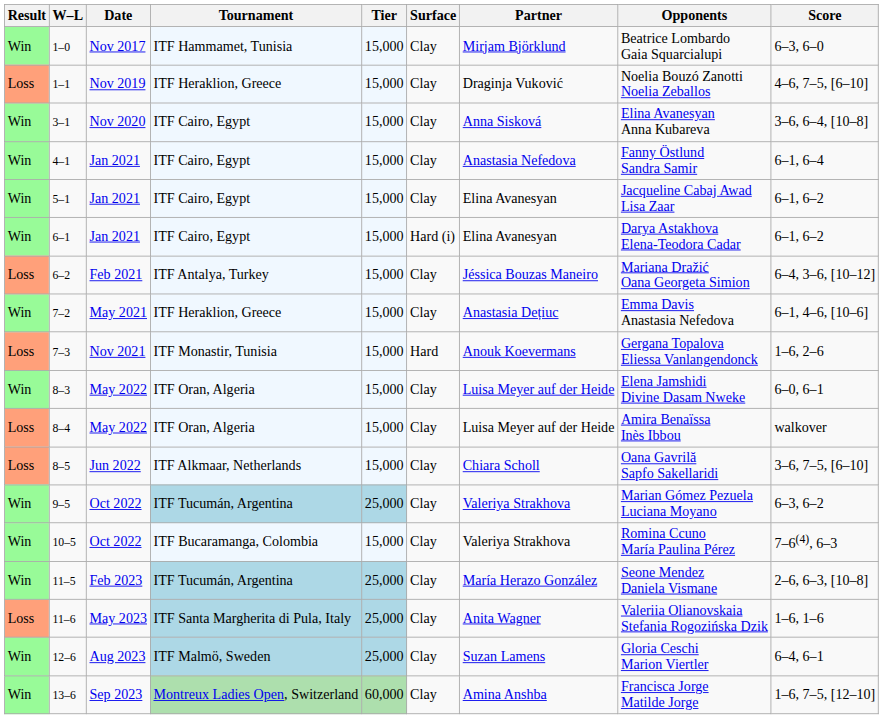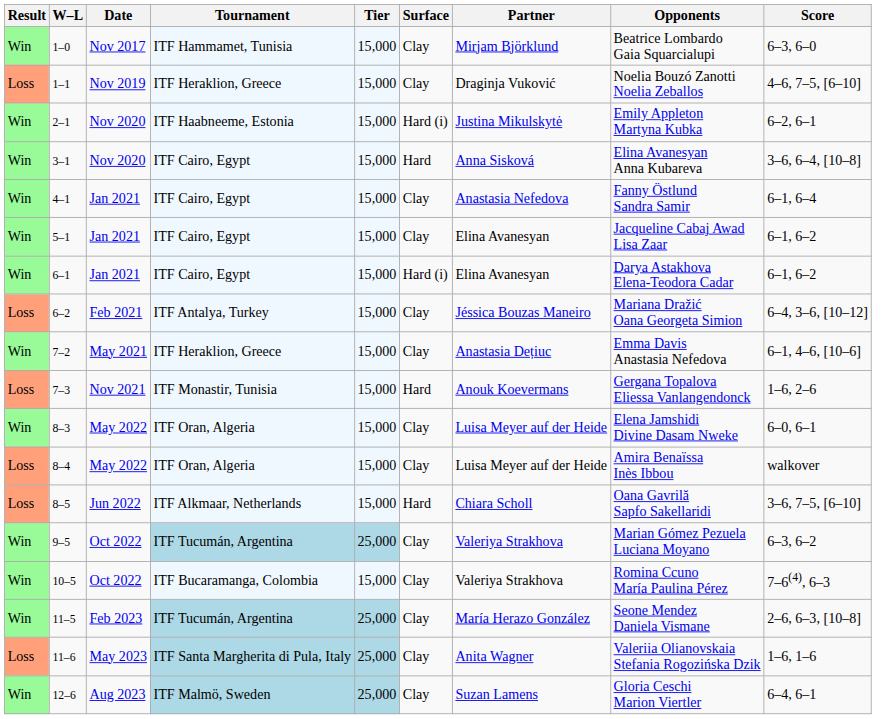+ row: Win | 2–1 | Nov 2020 | ITF Haabneeme, Estonia | 15,000 | Hard (i) | Justina Mikulskytė | Emily Appleton Martyna Kubka | 6–2, 6–1
3–1 | Surface: Clay -> Hard
8–5 | Surface: Clay -> Hard
- row: Win | 13–6 | Sep 2023 | Montreux Ladies Open, Switzerland | 60,000 | Clay | Amina Anshba | Francisca Jorge Matilde Jorge | 1–6, 7–5, [12–10]
